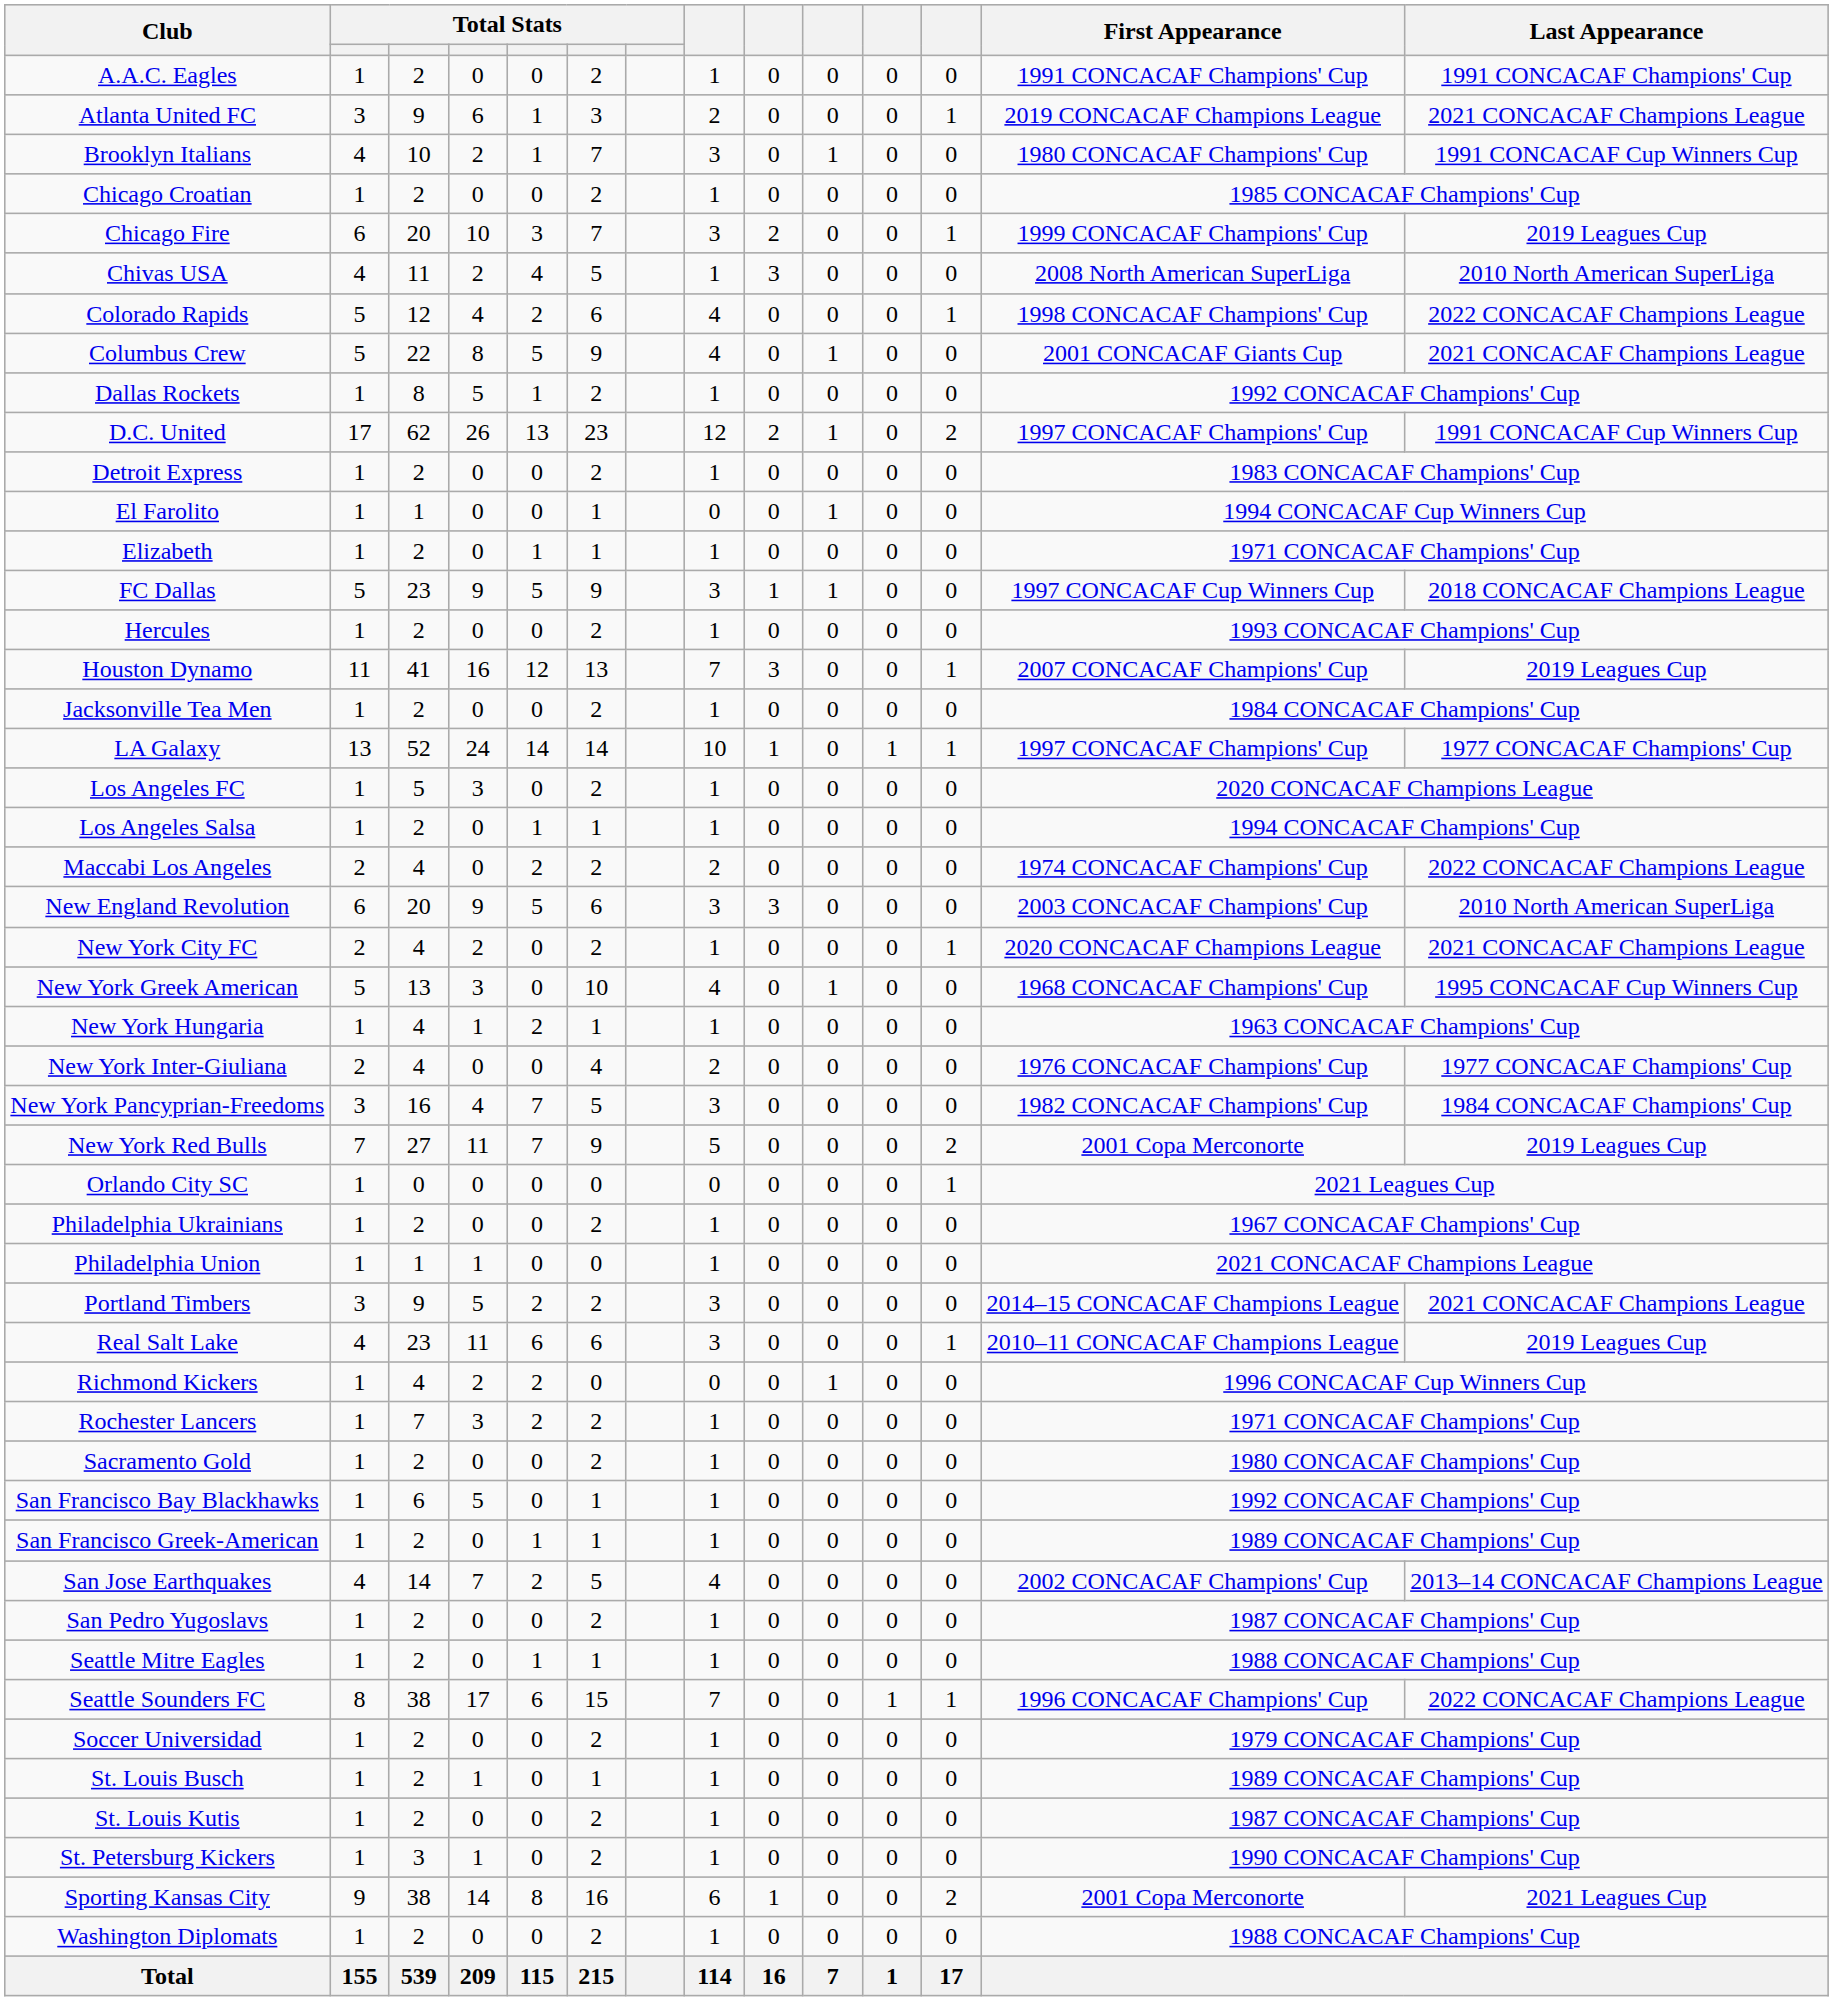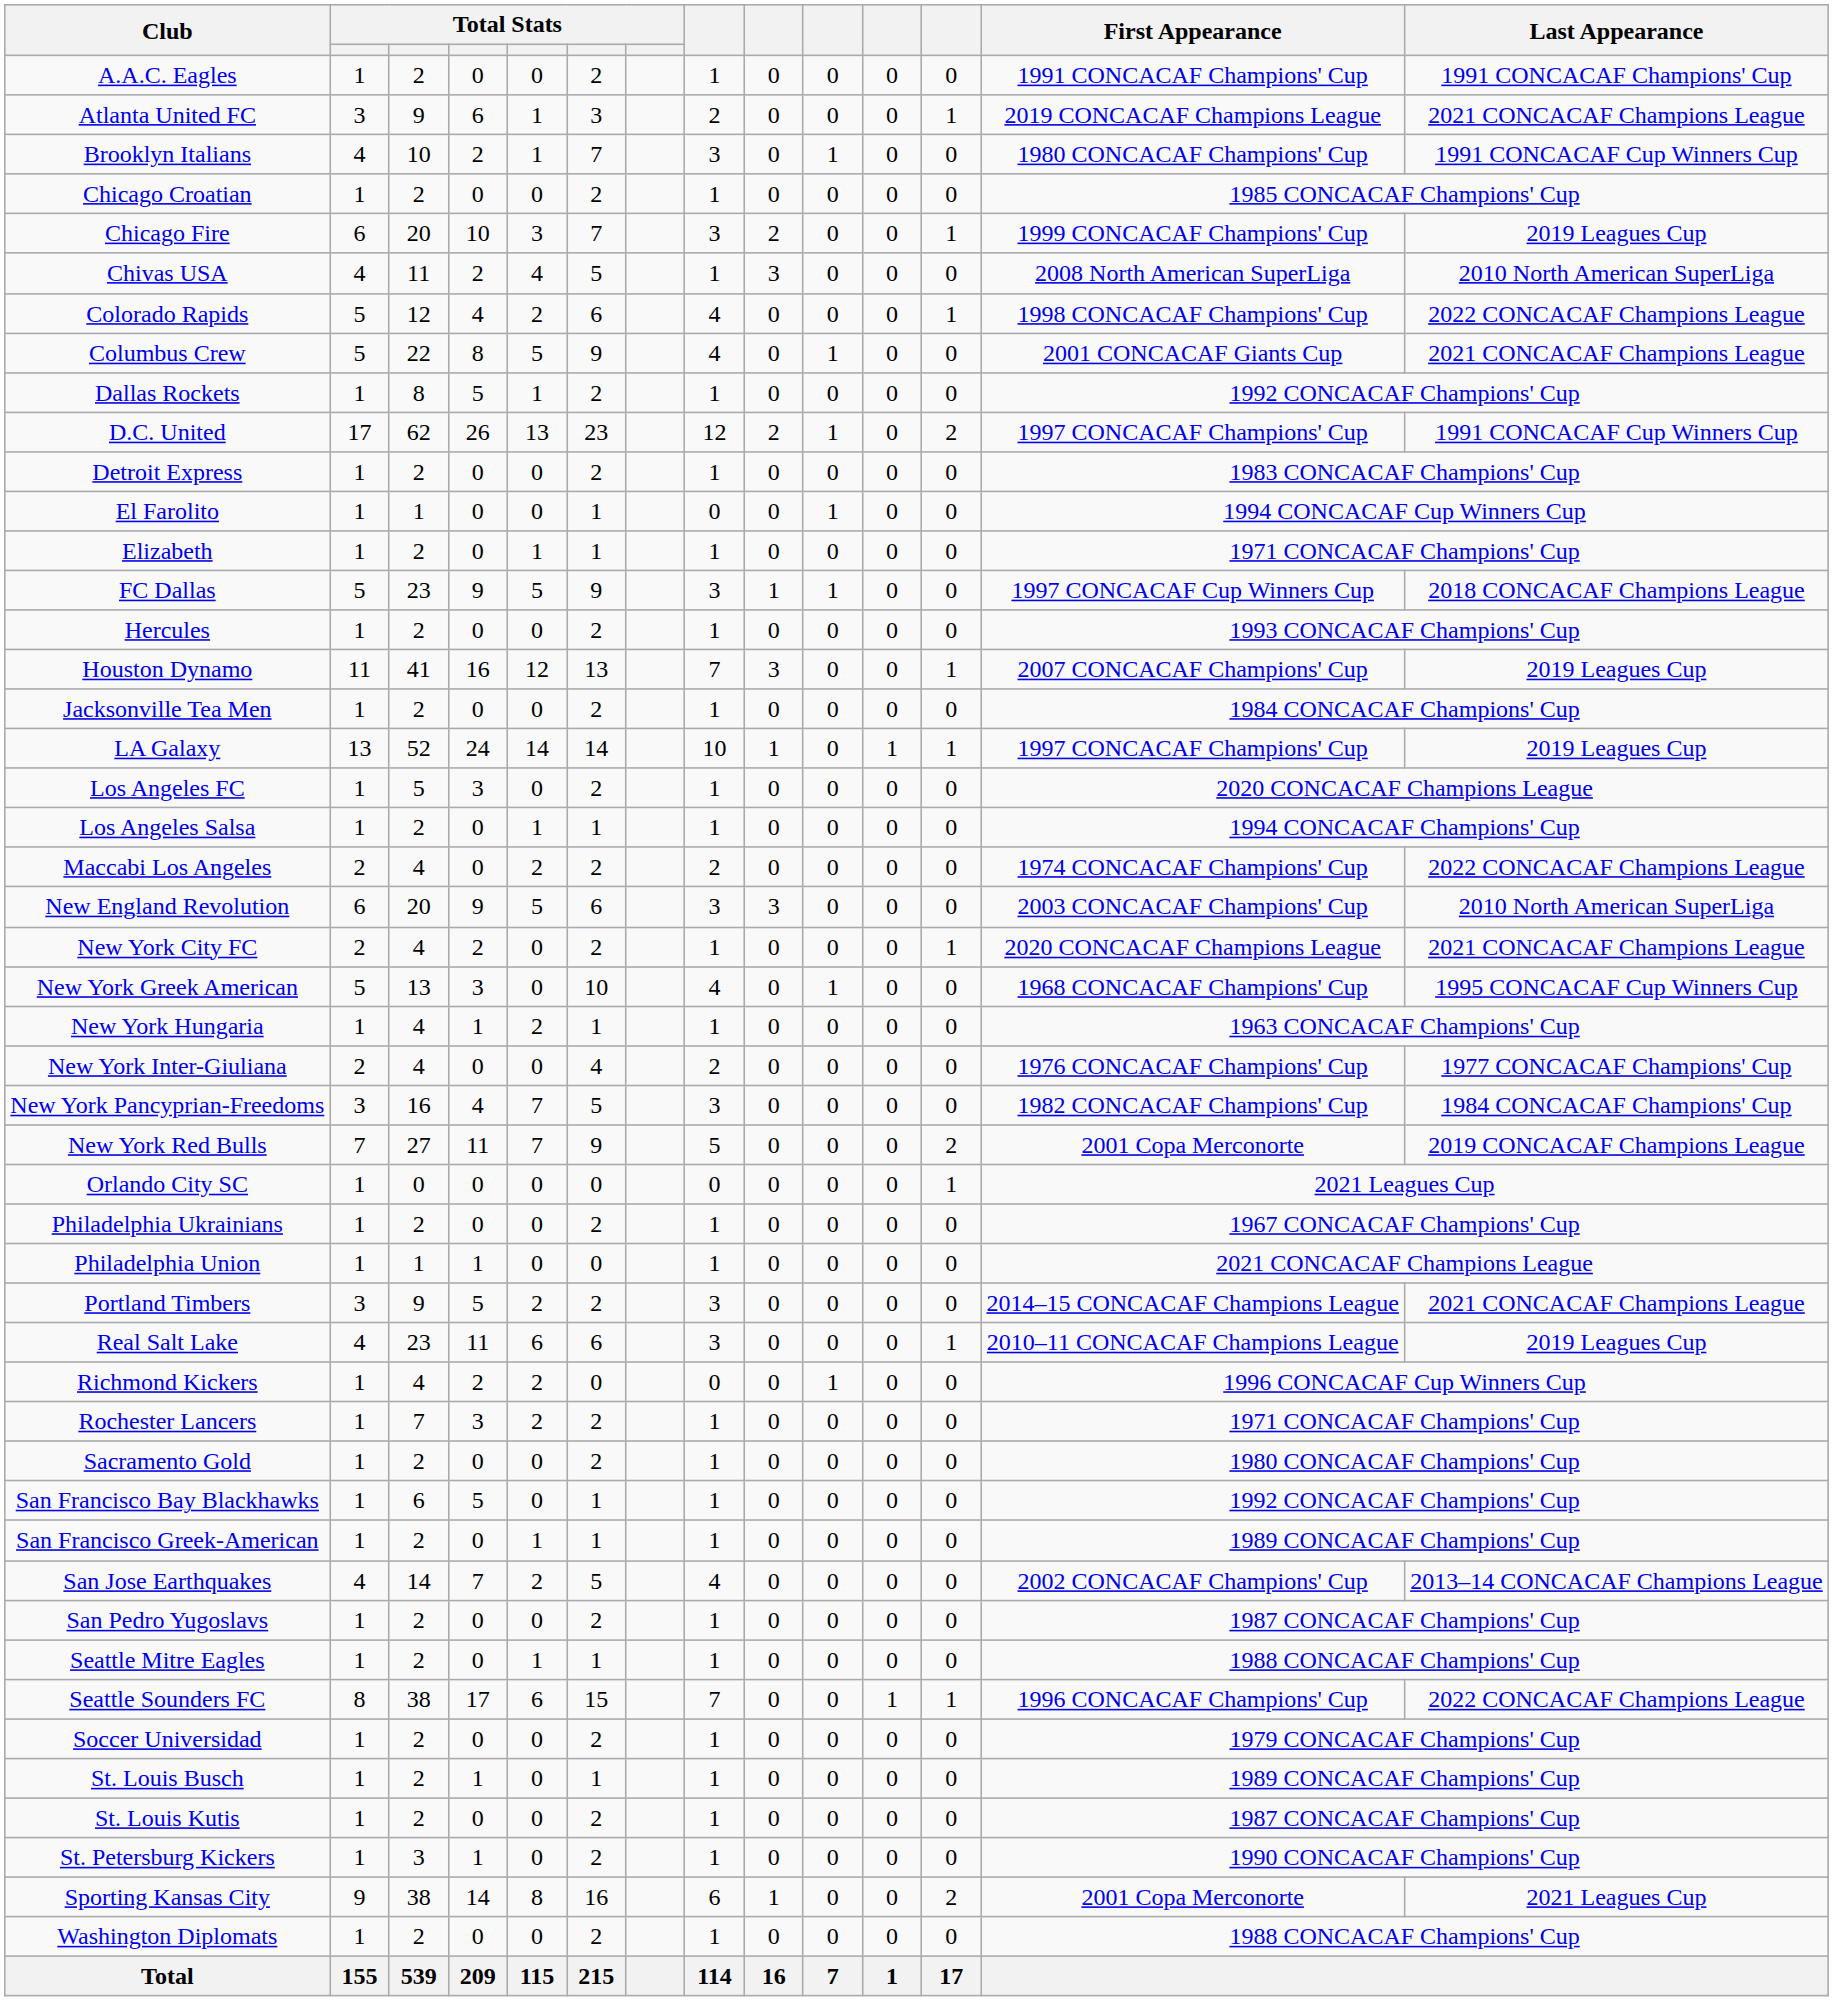LA Galaxy | Last Appearance: 1977 CONCACAF Champions' Cup -> 2019 Leagues Cup
New York Red Bulls | Last Appearance: 2019 Leagues Cup -> 2019 CONCACAF Champions League
